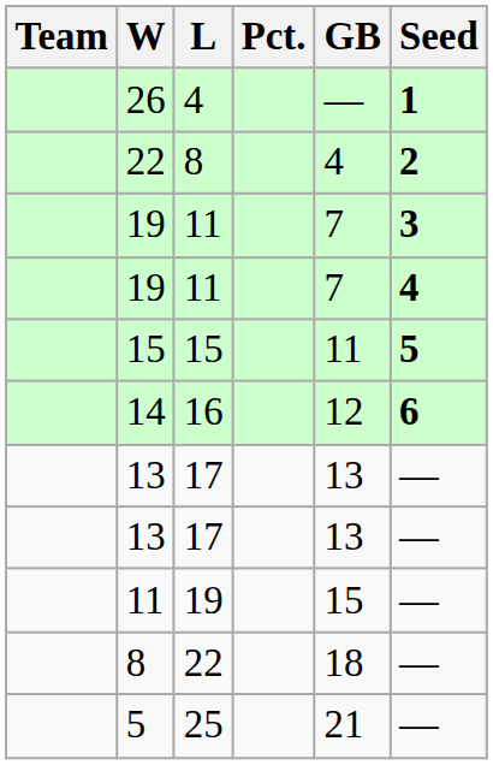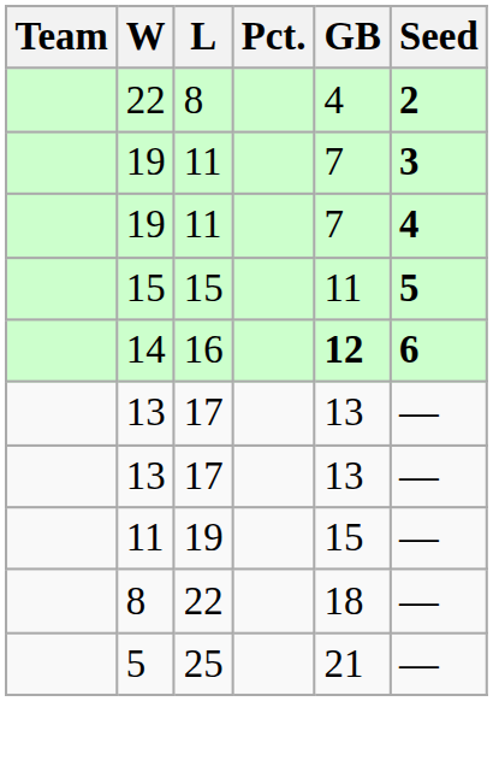- row: 26 | 4 | — | 1
14 | GB: normal -> bold
